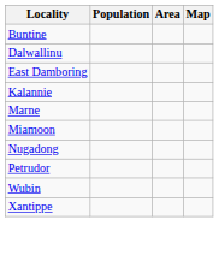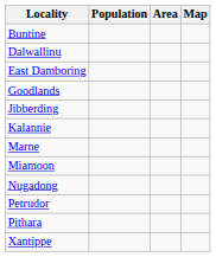+ row: Goodlands
+ row: Jibberding
+ row: Pithara
- row: Wubin
